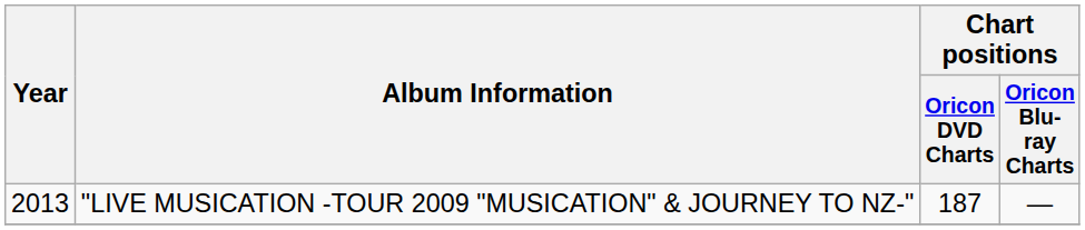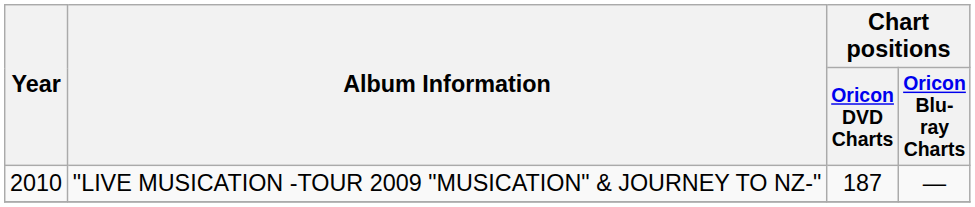"LIVE MUSICATION -TOUR 2009 "MUSICATION" & JOURNEY TO NZ-" | Year: 2013 -> 2010
